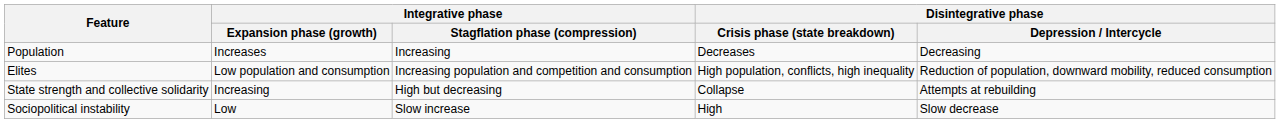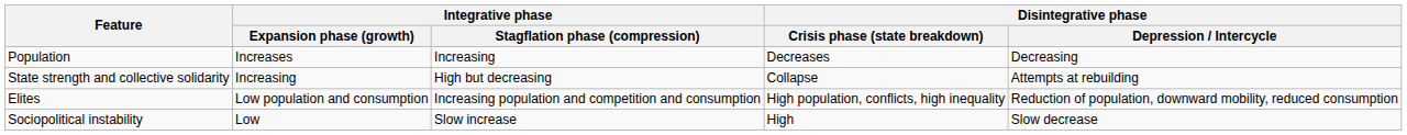rows swapped: Elites <-> State strength and collective solidarity
